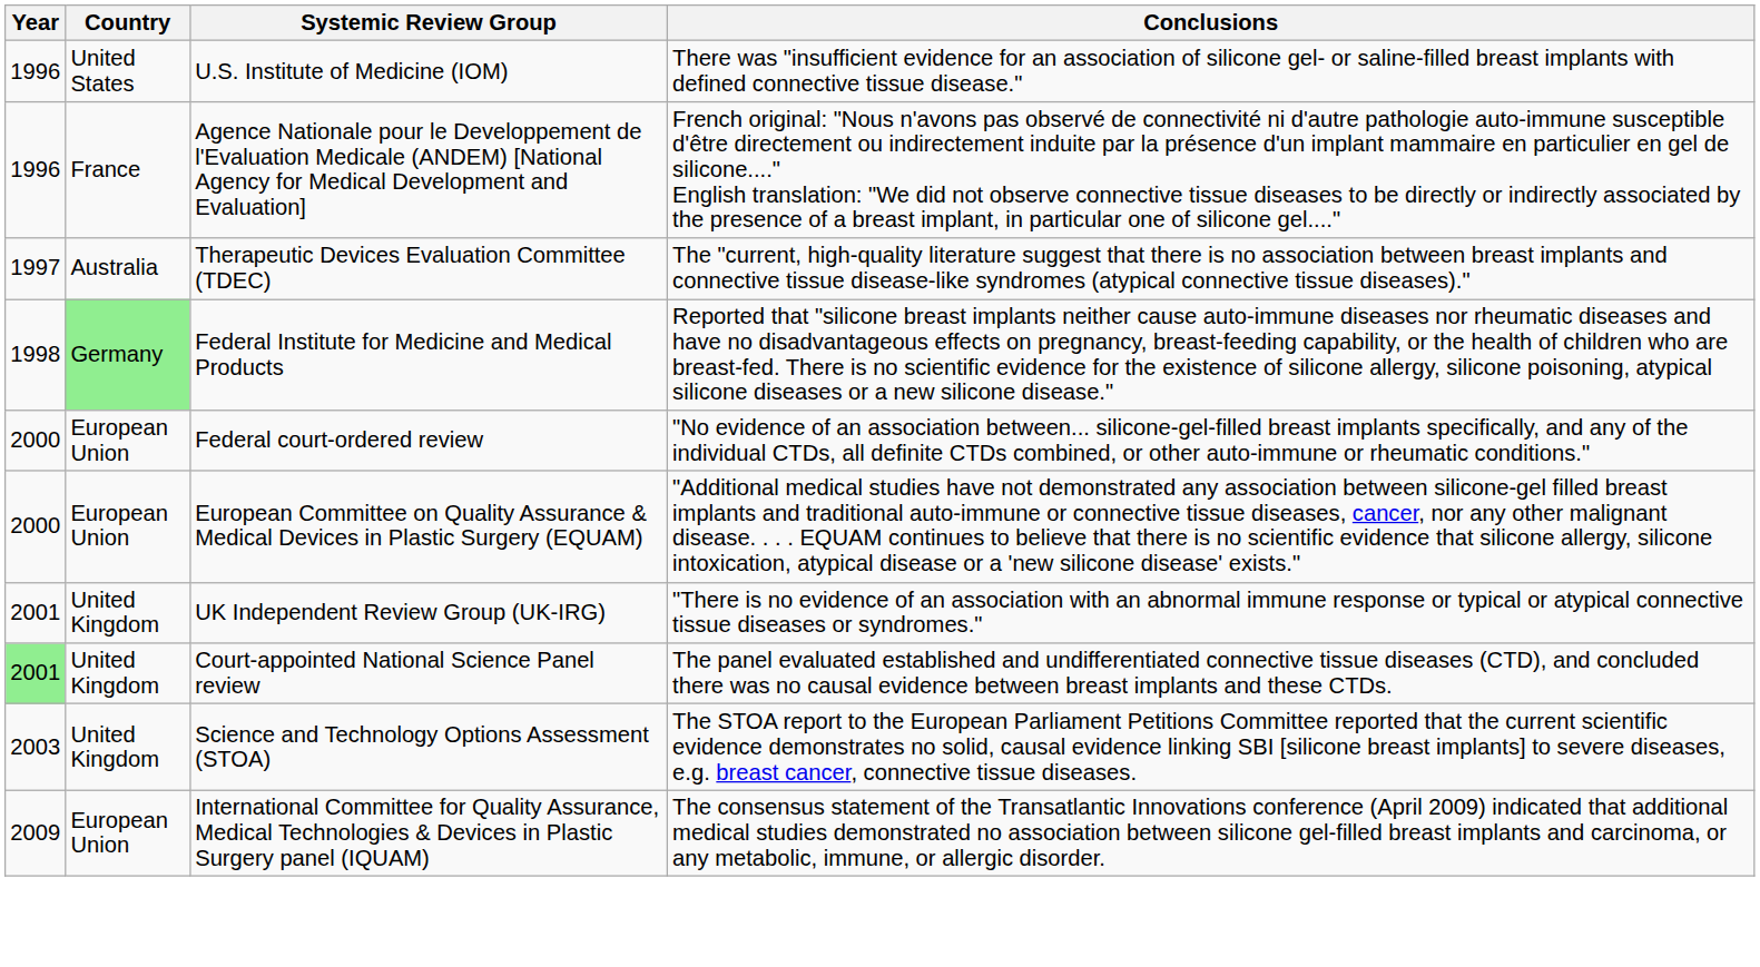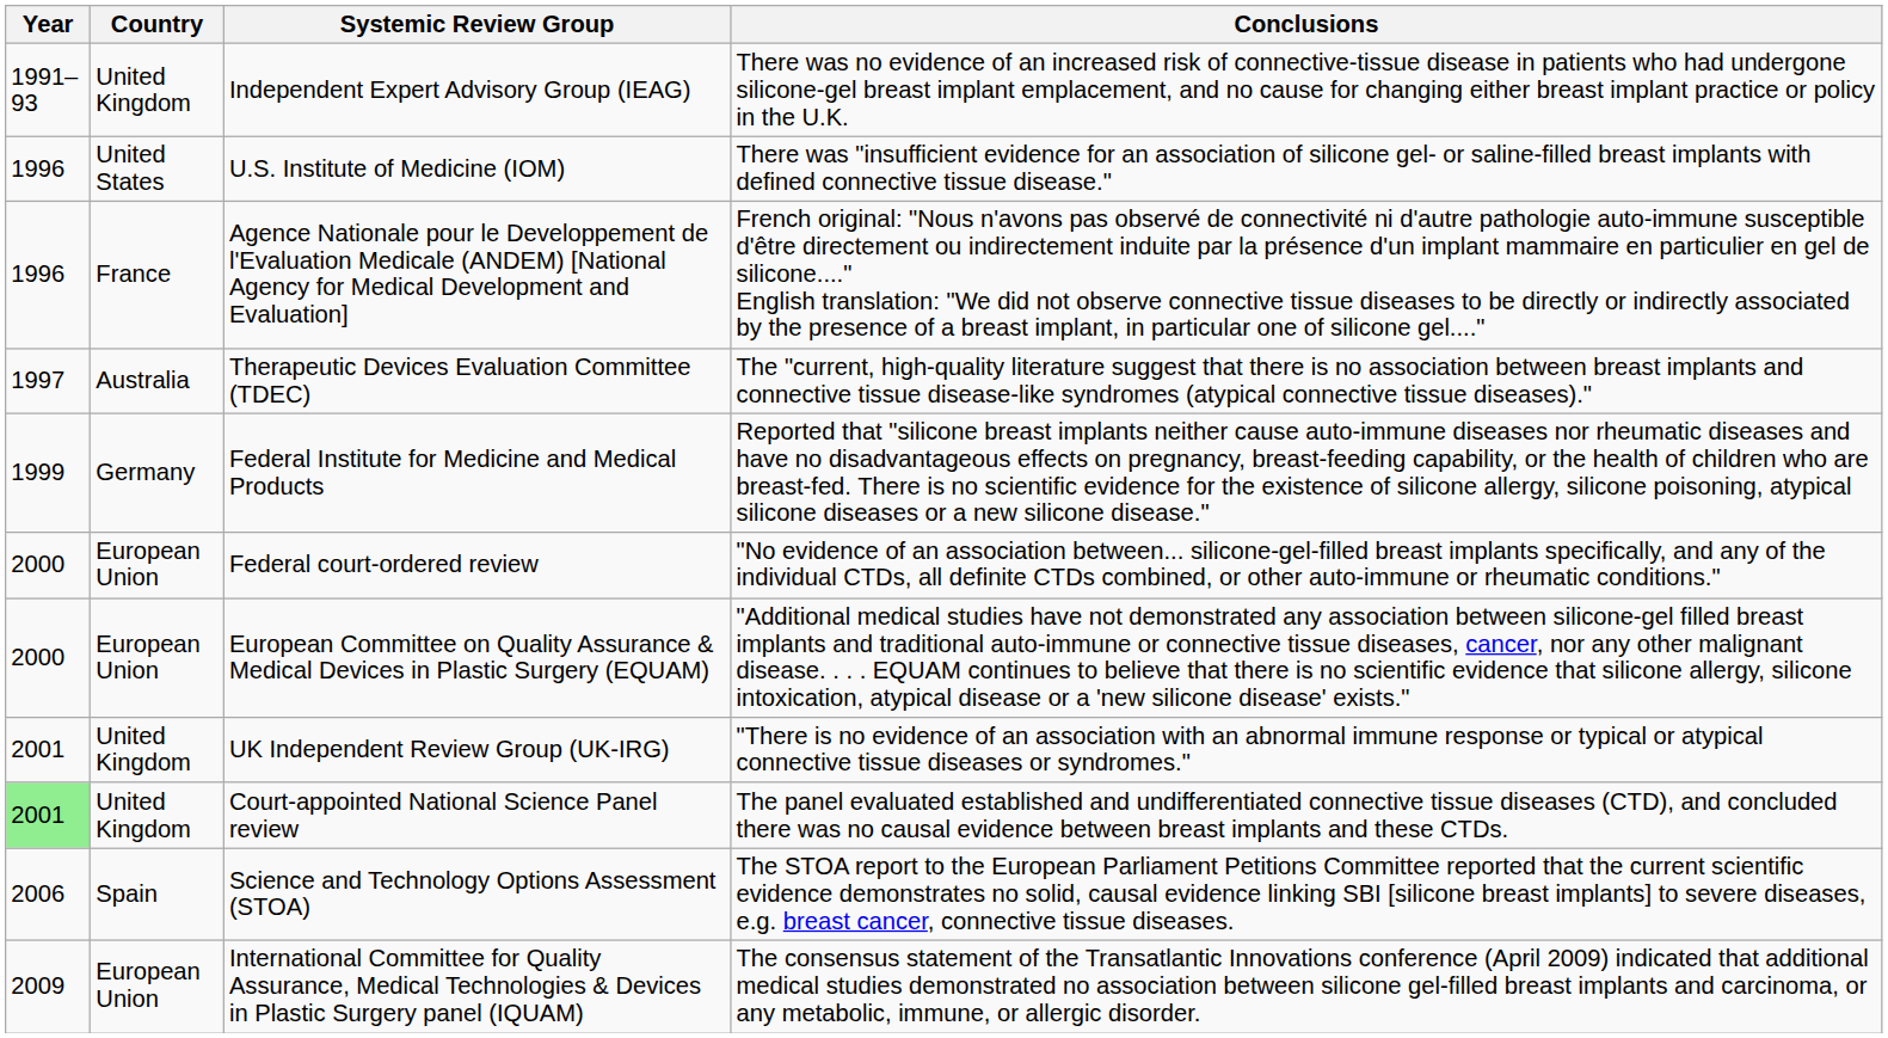+ row: 1991–93 | United Kingdom | Independent Expert Advisory Group (IEAG) | There was no evidence of an increased risk of connective-tissue disease in patients who had undergone silicone-gel breast implant emplacement, and no cause for changing either breast implant practice or policy in the U.K.
Federal Institute for Medicine and Medical Products | Year: 1998 -> 1999
Federal Institute for Medicine and Medical Products | Country: lightgreen background -> no background
Science and Technology Options Assessment (STOA) | Year: 2003 -> 2006
Science and Technology Options Assessment (STOA) | Country: United Kingdom -> Spain
